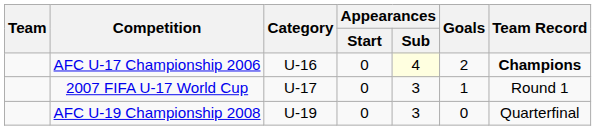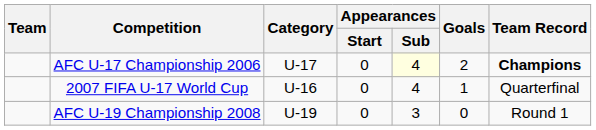AFC U-17 Championship 2006 | Category: U-16 -> U-17
2007 FIFA U-17 World Cup | Category: U-17 -> U-16
2007 FIFA U-17 World Cup | Appearances / Sub: 3 -> 4
2007 FIFA U-17 World Cup | Team Record: Round 1 -> Quarterfinal
AFC U-19 Championship 2008 | Team Record: Quarterfinal -> Round 1
